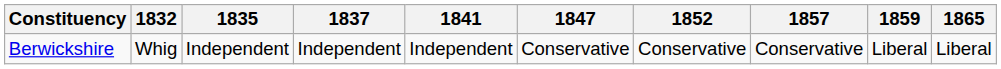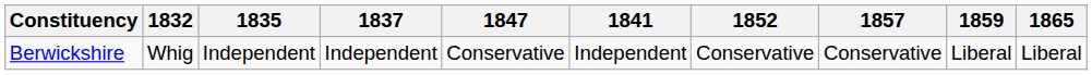columns swapped: 1841 <-> 1847
